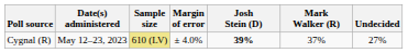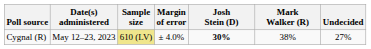Cygnal (R) | Josh Stein (D): 39% -> 30%
Cygnal (R) | Mark Walker (R): 37% -> 38%
